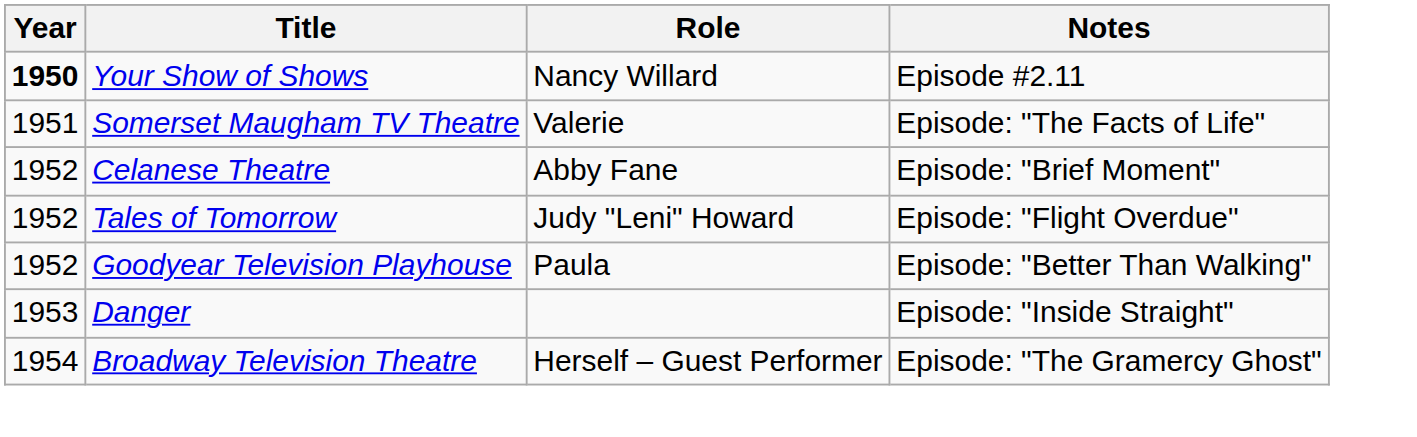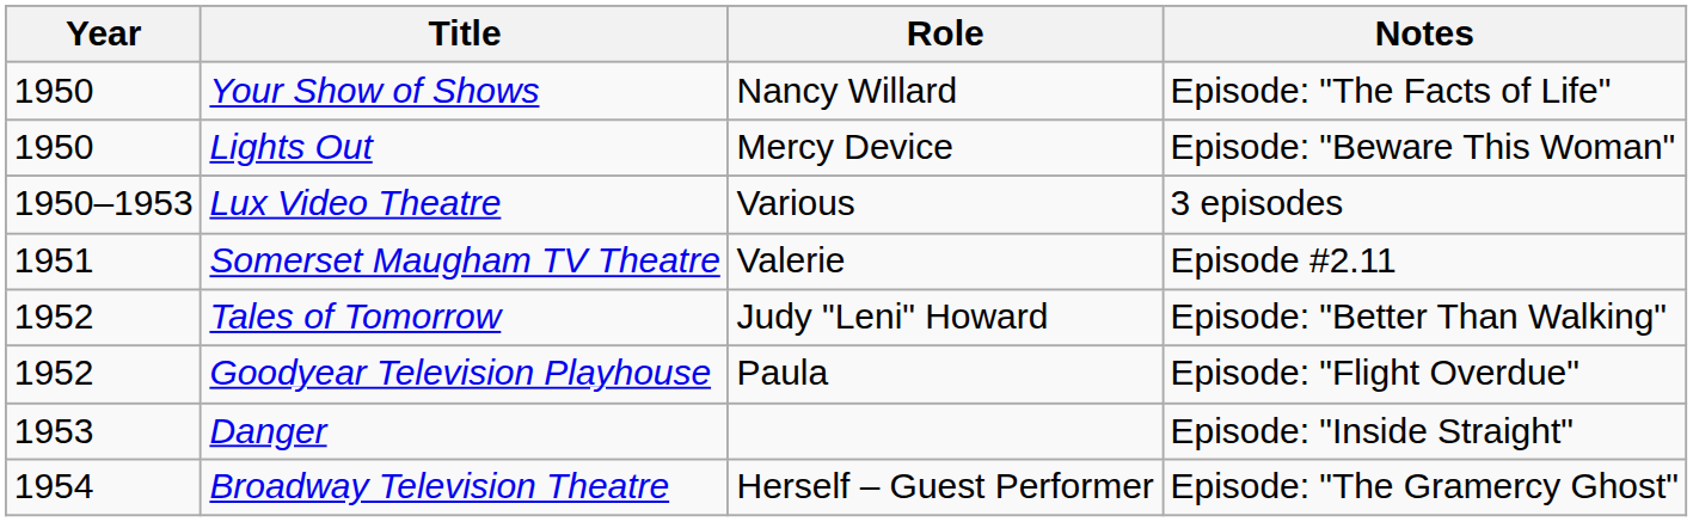Your Show of Shows | Year: bold -> normal
Your Show of Shows | Notes: Episode #2.11 -> Episode: "The Facts of Life"
+ row: 1950 | Lights Out | Mercy Device | Episode: "Beware This Woman"
+ row: 1950–1953 | Lux Video Theatre | Various | 3 episodes
Somerset Maugham TV Theatre | Notes: Episode: "The Facts of Life" -> Episode #2.11
- row: 1952 | Celanese Theatre | Abby Fane | Episode: "Brief Moment"
Tales of Tomorrow | Notes: Episode: "Flight Overdue" -> Episode: "Better Than Walking"
Goodyear Television Playhouse | Notes: Episode: "Better Than Walking" -> Episode: "Flight Overdue"
